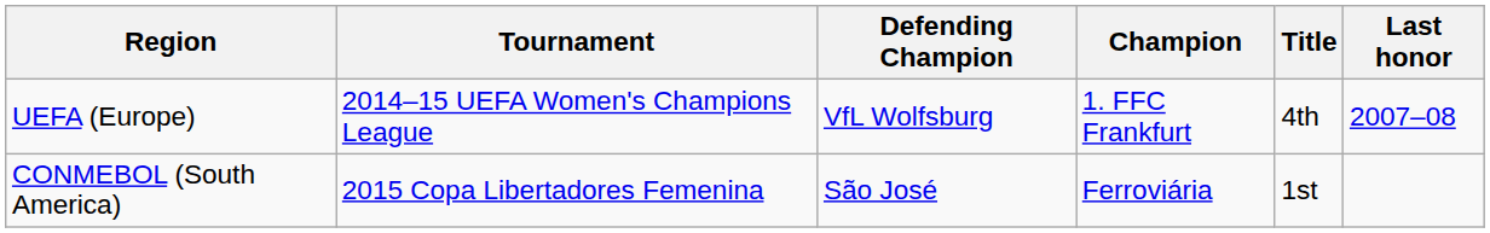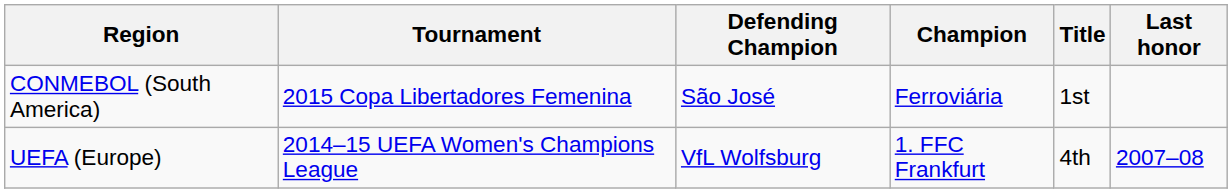rows swapped: CONMEBOL (South America) <-> UEFA (Europe)
